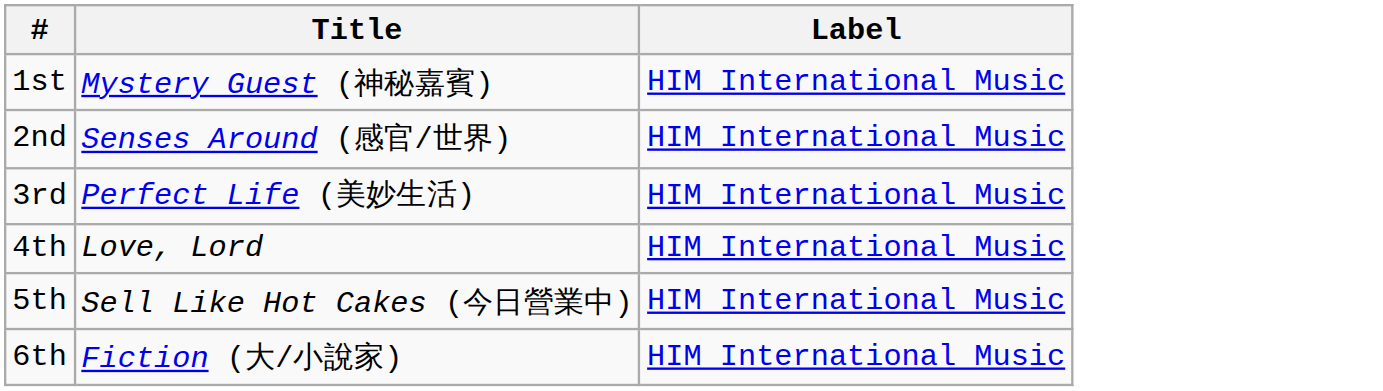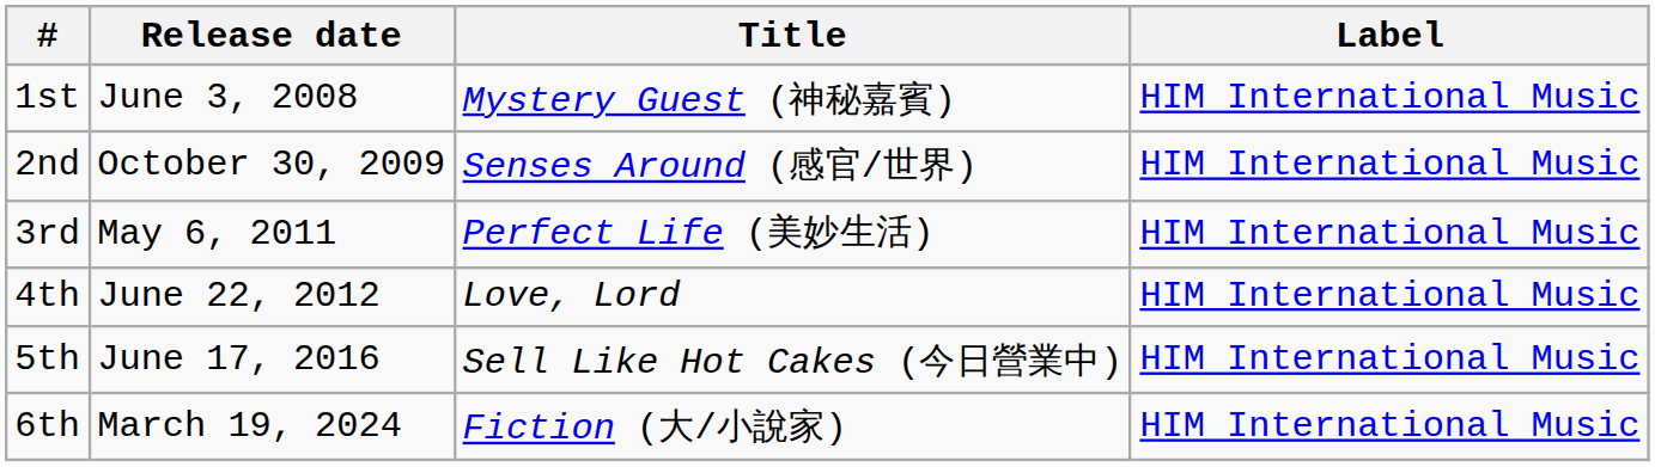+ column: Release date | June 3, 2008 | October 30, 2009 | May 6, 2011 | June 22, 2012 | June 17, 2016 | March 19, 2024
